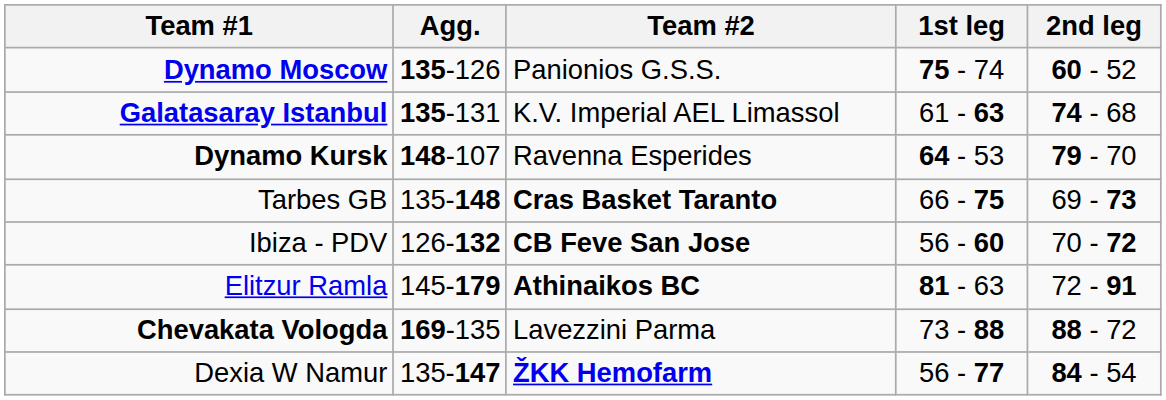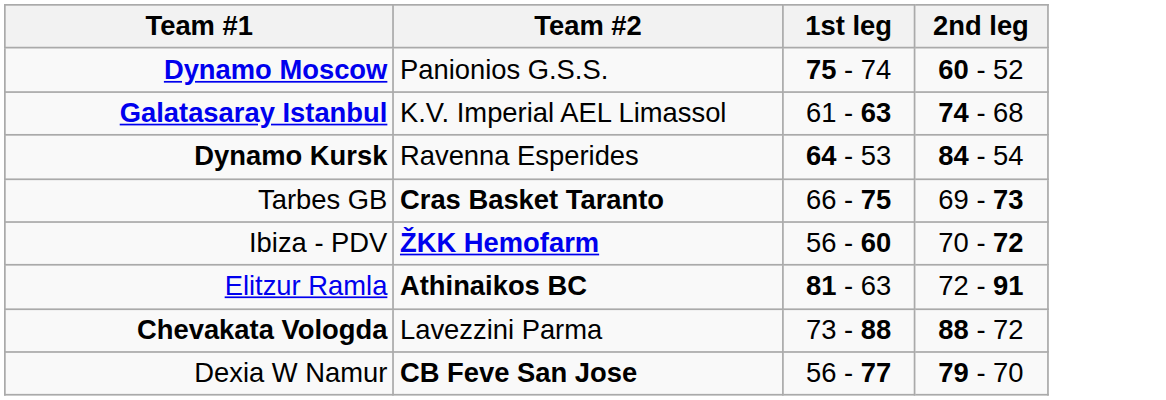- column: Agg. | 135-126 | 135-131 | 148-107 | 135-148 | 126-132 | 145-179 | 169-135 | 135-147
Dynamo Kursk | 2nd leg: 79 - 70 -> 84 - 54
Ibiza - PDV | Team #2: CB Feve San Jose -> ŽKK Hemofarm
Dexia W Namur | Team #2: ŽKK Hemofarm -> CB Feve San Jose
Dexia W Namur | 2nd leg: 84 - 54 -> 79 - 70
